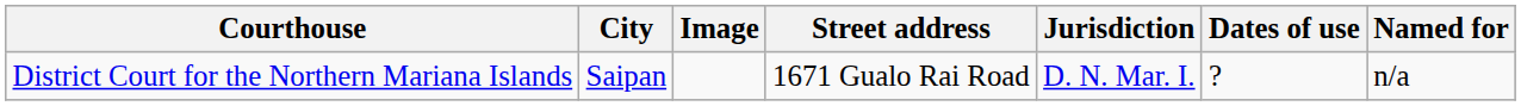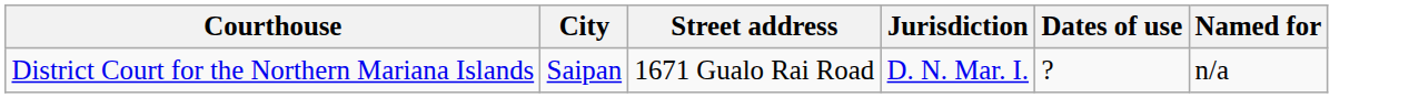- column: Image
